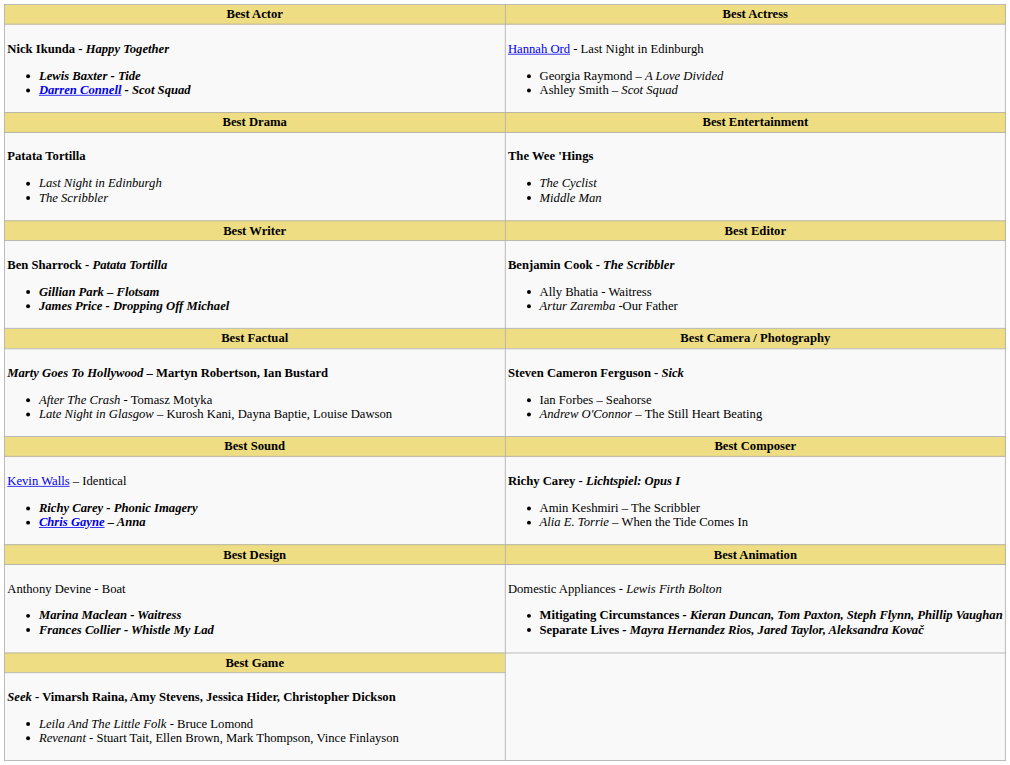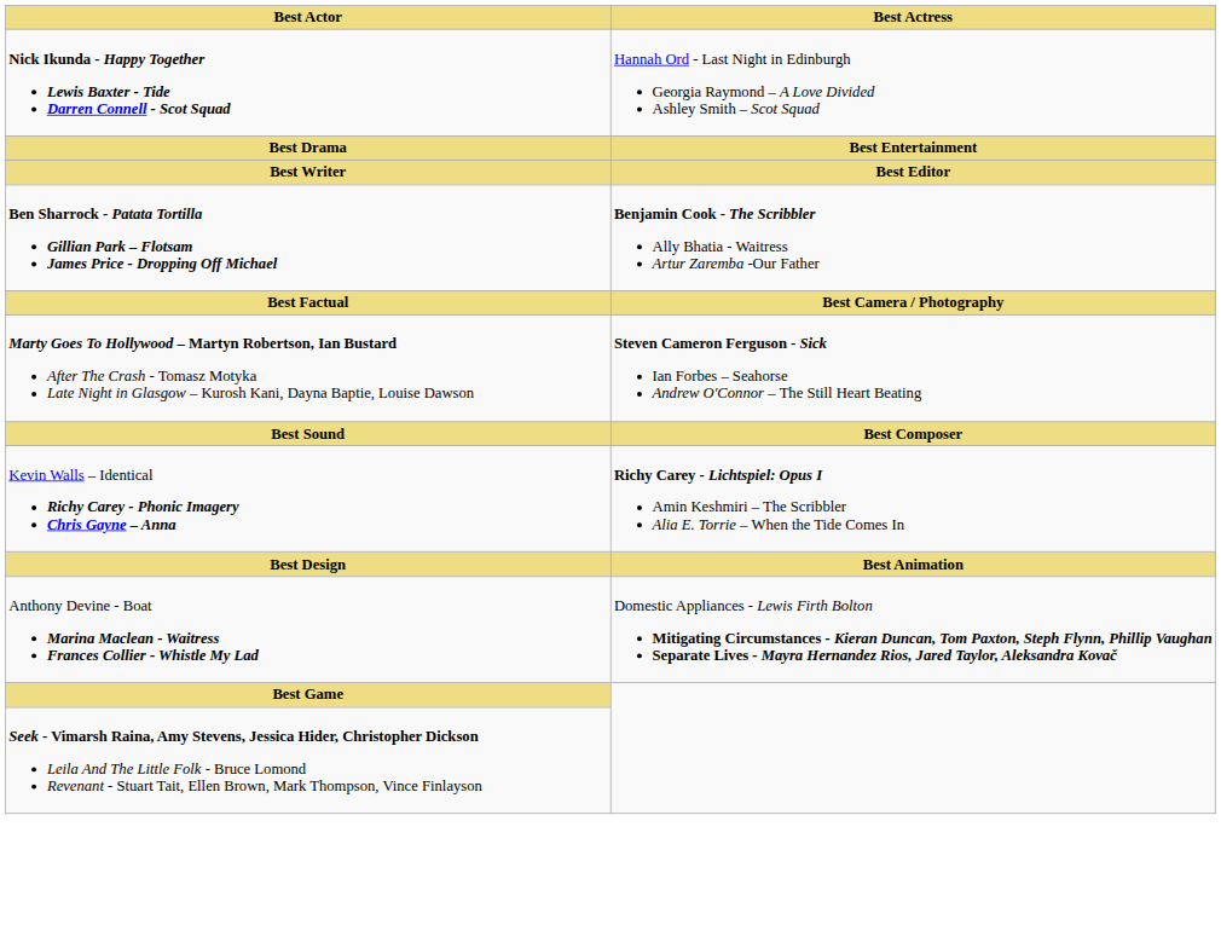- row: Patata Tortilla Last Night in Edinburgh The Scribbler | The Wee 'Hings The Cyclist Middle Man
